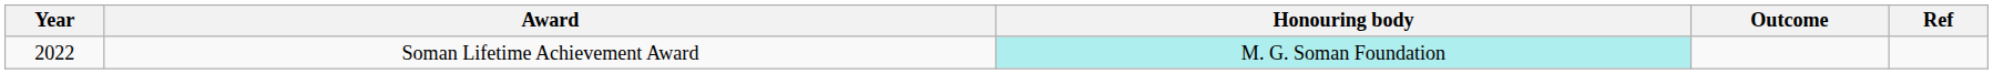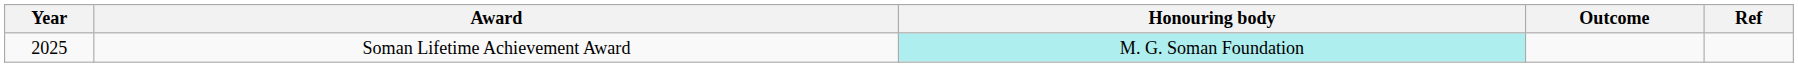Soman Lifetime Achievement Award | Year: 2022 -> 2025
